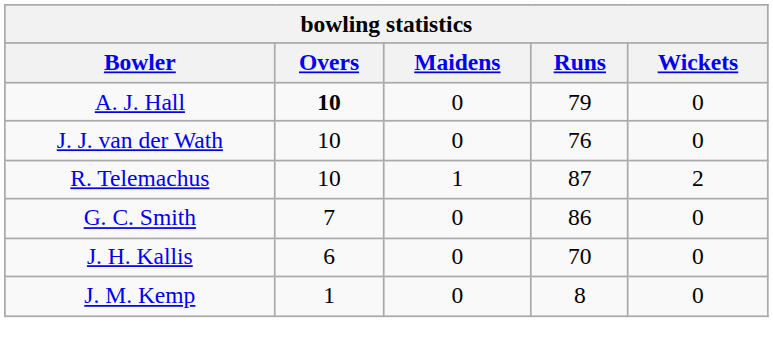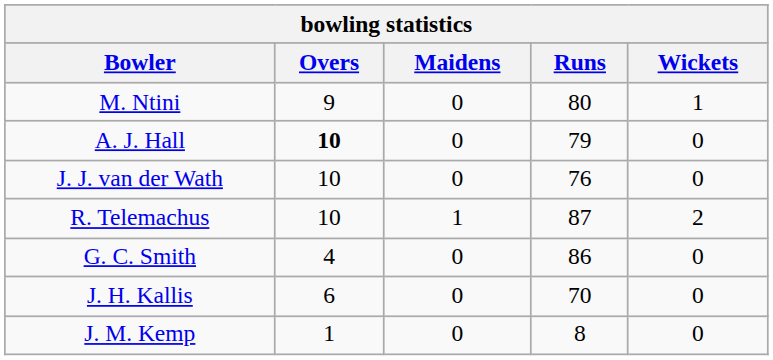+ row: M. Ntini | 9 | 0 | 80 | 1
G. C. Smith | Overs: 7 -> 4
